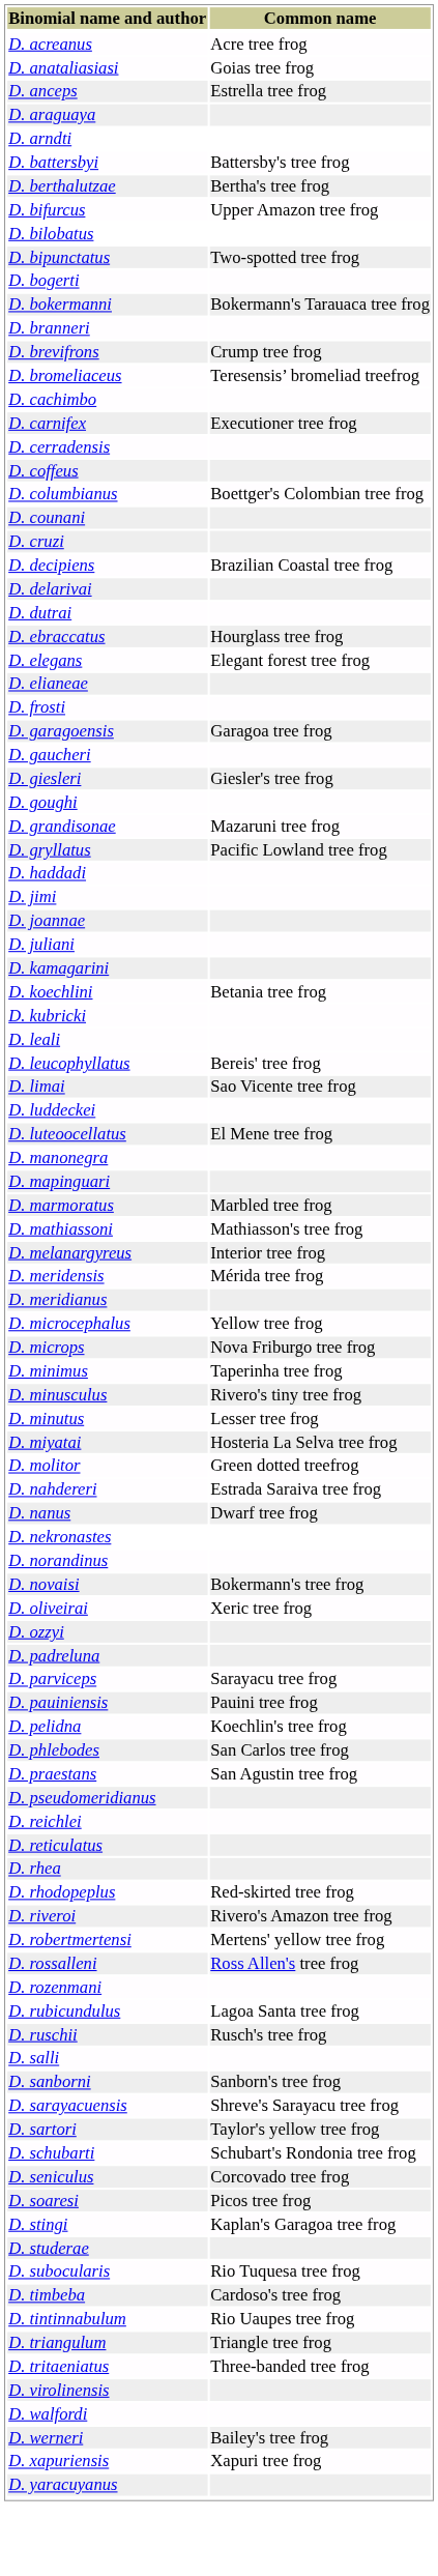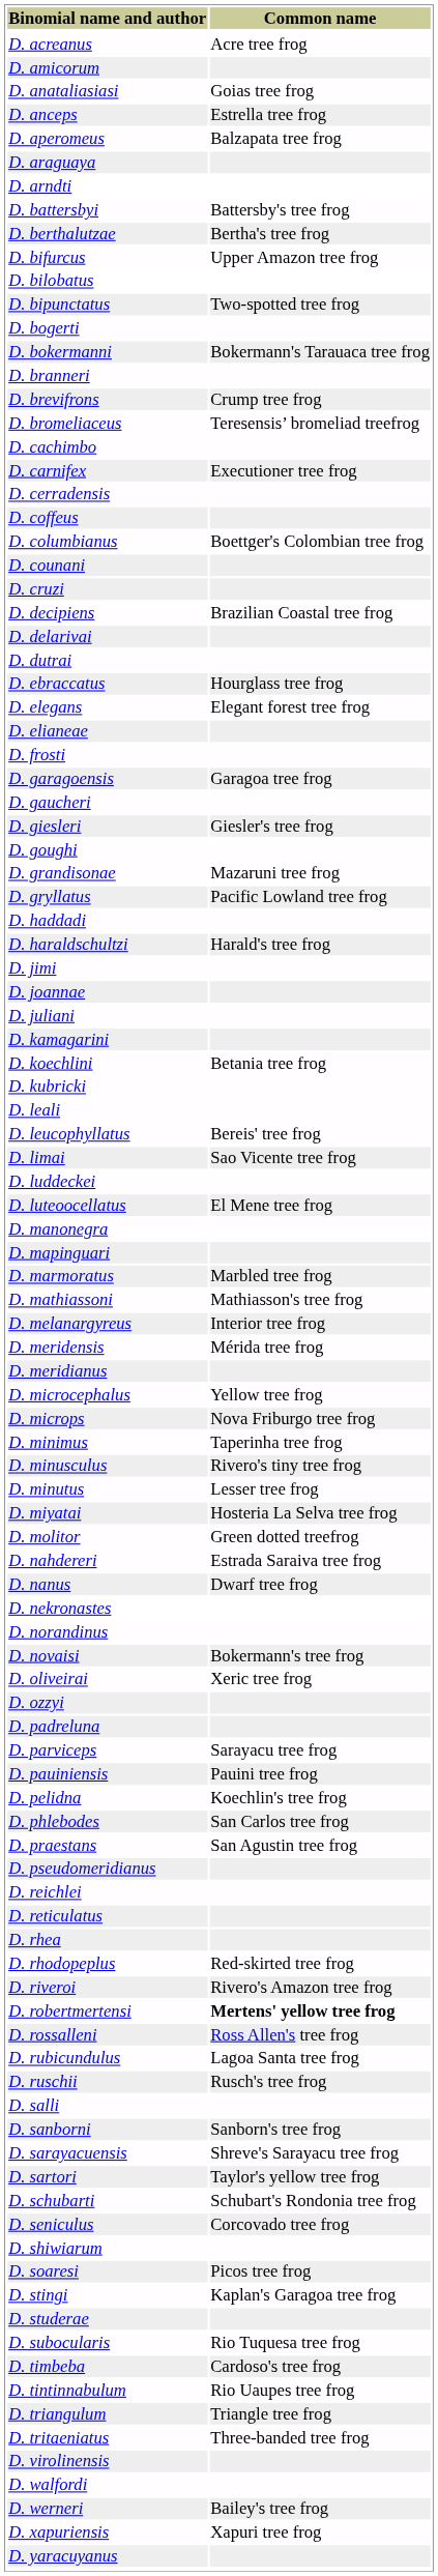+ row: D. amicorum
+ row: D. aperomeus | Balzapata tree frog
+ row: D. haraldschultzi | Harald's tree frog
D. robertmertensi | Common name: normal -> bold
- row: D. rozenmani
+ row: D. shiwiarum
